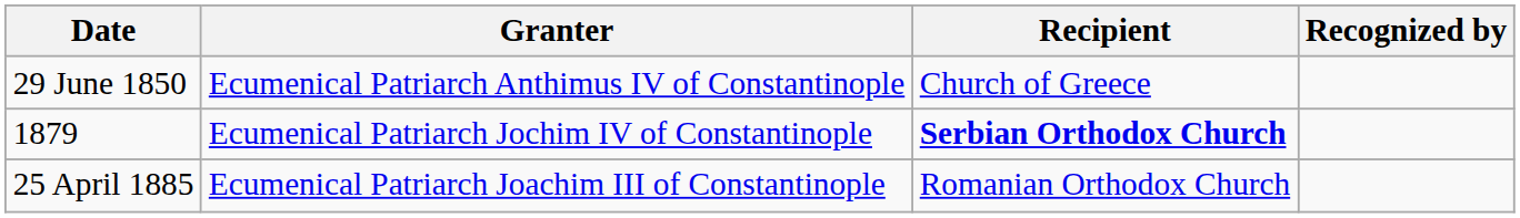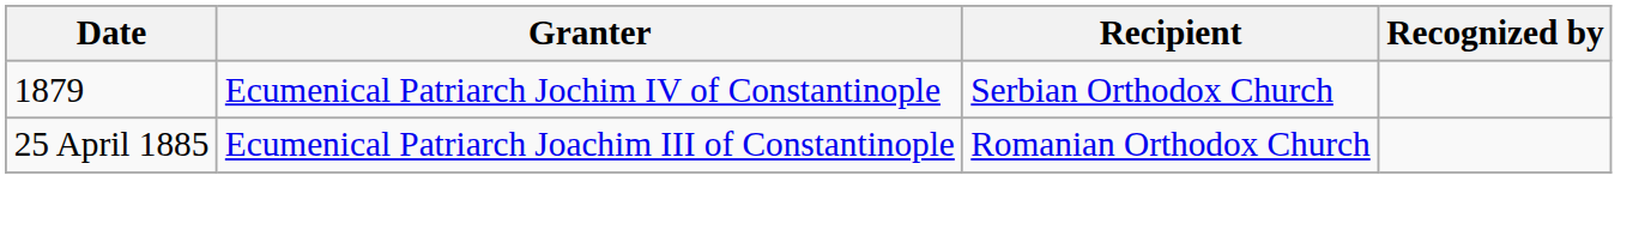- row: 29 June 1850 | Ecumenical Patriarch Anthimus IV of Constantinople | Church of Greece
1879 | Recipient: bold -> normal
